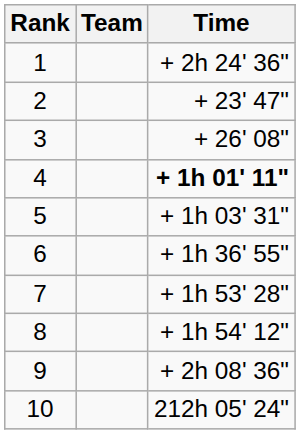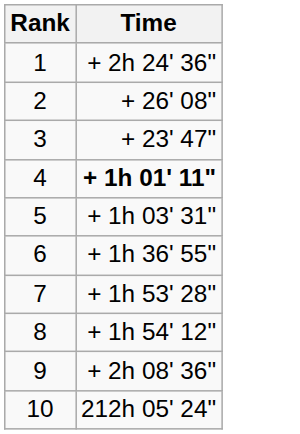- column: Team
2 | Time: + 23' 47" -> + 26' 08"
3 | Time: + 26' 08" -> + 23' 47"
